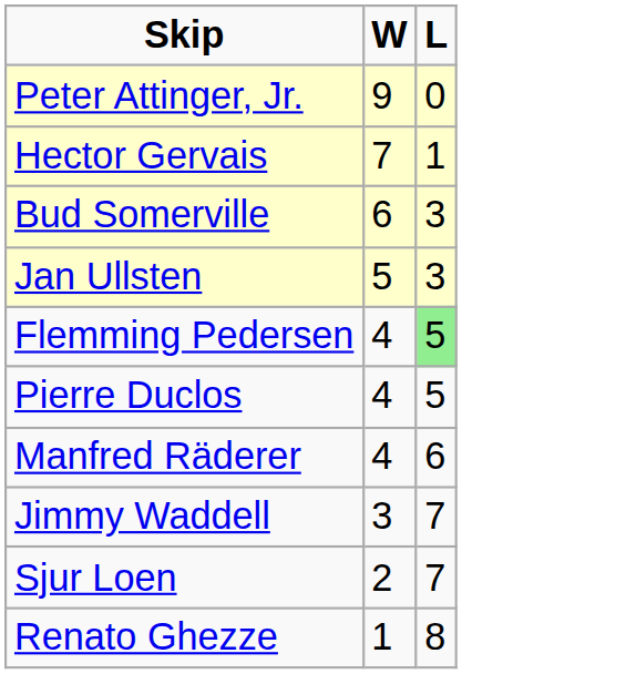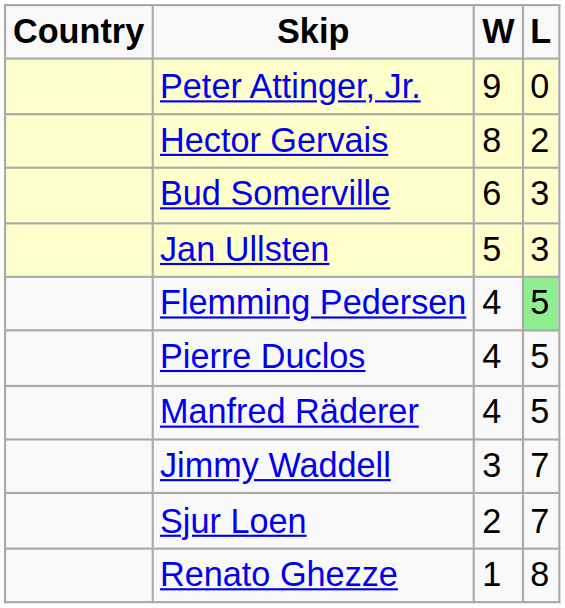+ column: Country
Hector Gervais | W: 7 -> 8
Hector Gervais | L: 1 -> 2
Manfred Räderer | L: 6 -> 5
